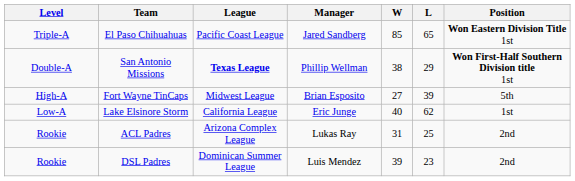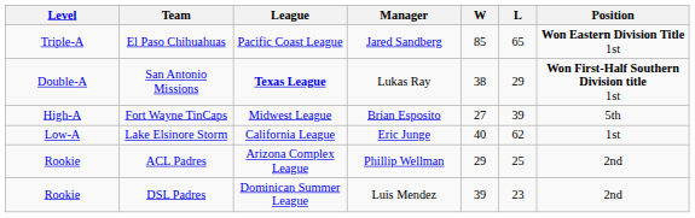San Antonio Missions | Manager: Phillip Wellman -> Lukas Ray
ACL Padres | Manager: Lukas Ray -> Phillip Wellman
ACL Padres | W: 31 -> 29
